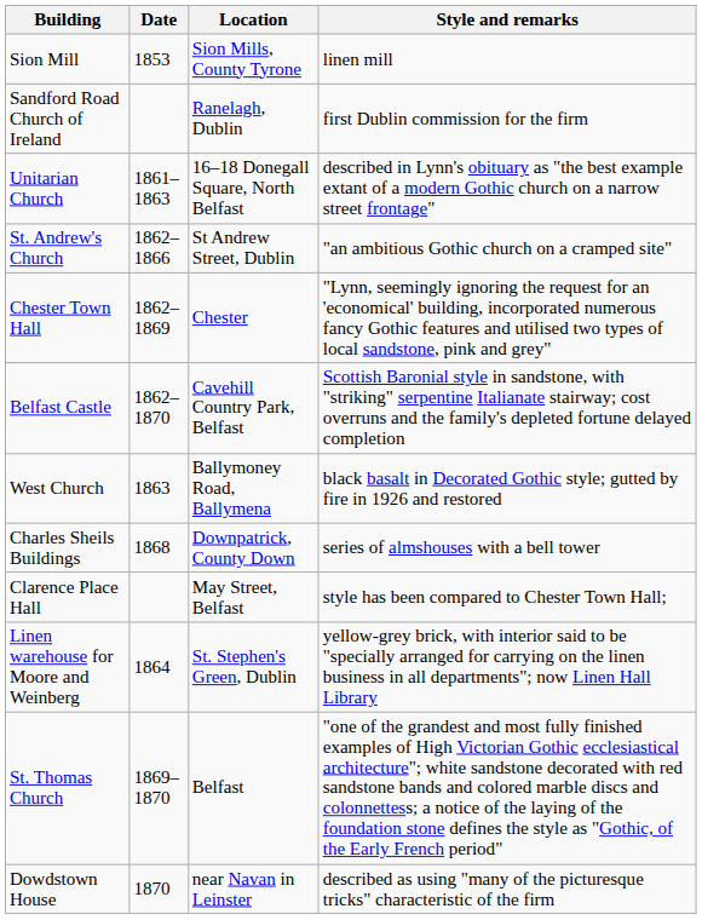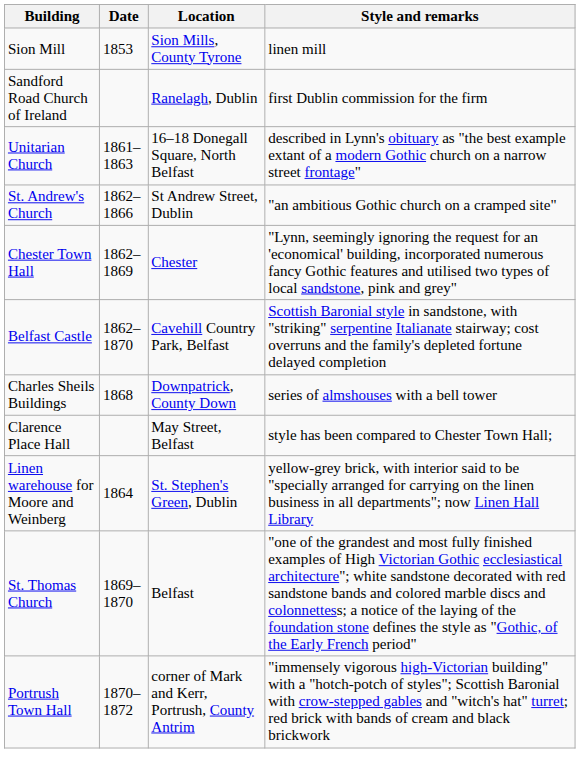- row: West Church | 1863 | Ballymoney Road, Ballymena | black basalt in Decorated Gothic style; gutted by fire in 1926 and restored
- row: Dowdstown House | 1870 | near Navan in Leinster | described as using "many of the picturesque tricks" characteristic of the firm
+ row: Portrush Town Hall | 1870–1872 | corner of Mark and Kerr, Portrush, County Antrim | "immensely vigorous high-Victorian building" with a "hotch-potch of styles"; Scottish Baronial with crow-stepped gables and "witch's hat" turret; red brick with bands of cream and black brickwork
